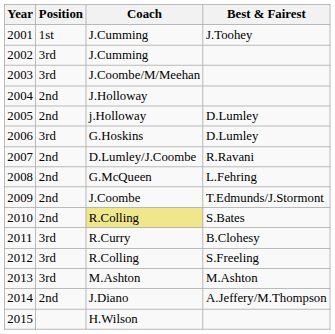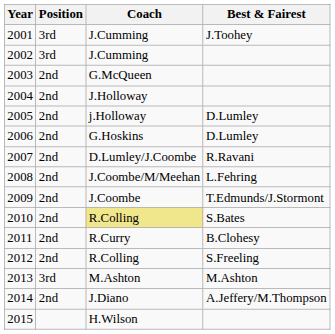2001 | Position: 1st -> 3rd
2003 | Position: 3rd -> 2nd
2003 | Coach: J.Coombe/M/Meehan -> G.McQueen
2006 | Position: 3rd -> 2nd
2008 | Coach: G.McQueen -> J.Coombe/M/Meehan
2011 | Position: 3rd -> 2nd
2012 | Position: 3rd -> 2nd
